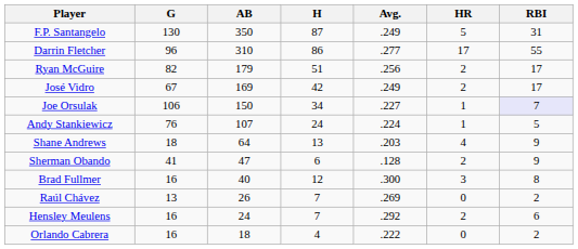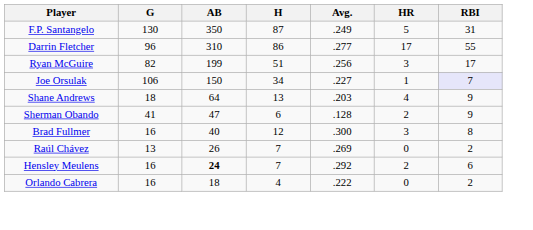Ryan McGuire | AB: 179 -> 199
Ryan McGuire | HR: 2 -> 3
- row: José Vidro | 67 | 169 | 42 | .249 | 2 | 17
- row: Andy Stankiewicz | 76 | 107 | 24 | .224 | 1 | 5
Hensley Meulens | AB: normal -> bold
